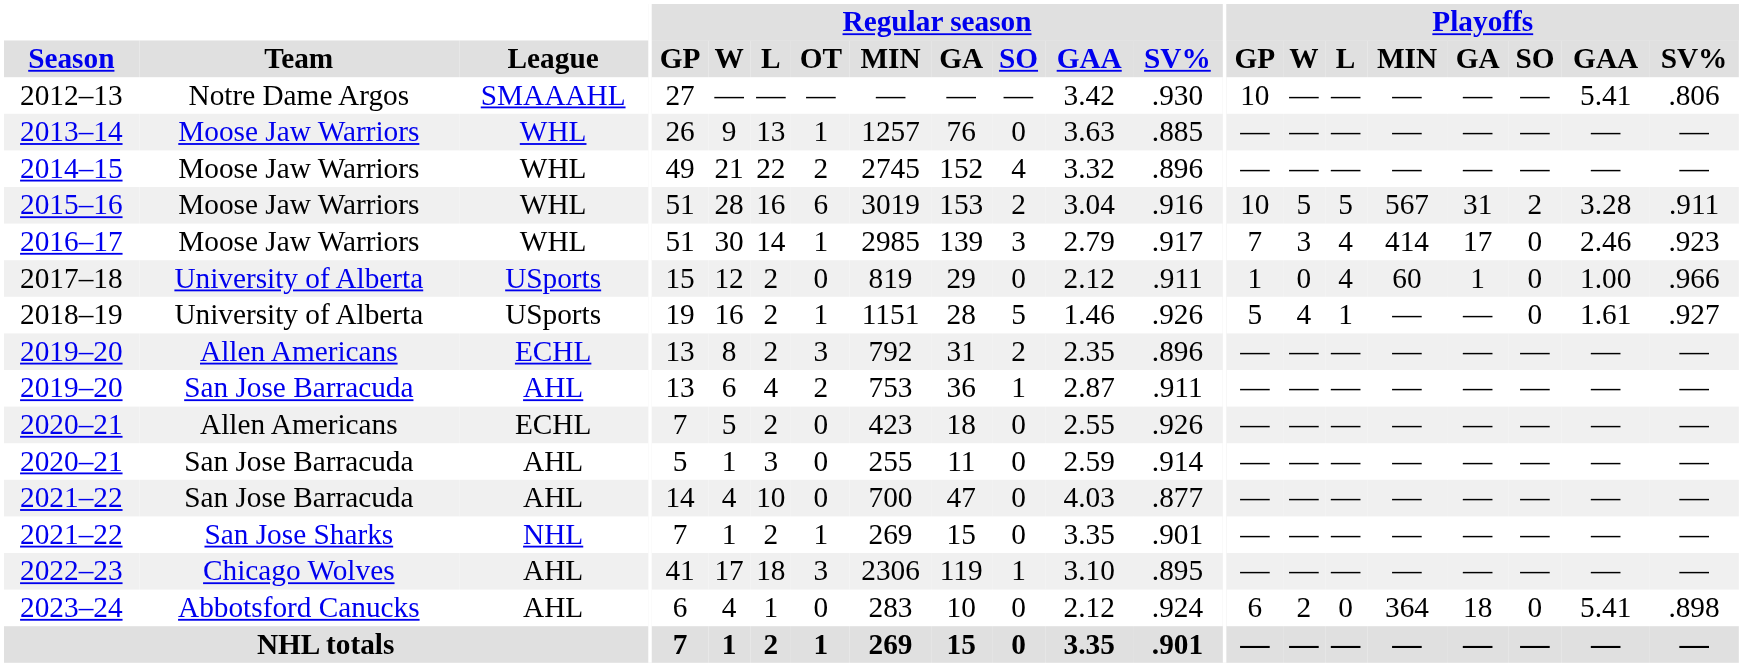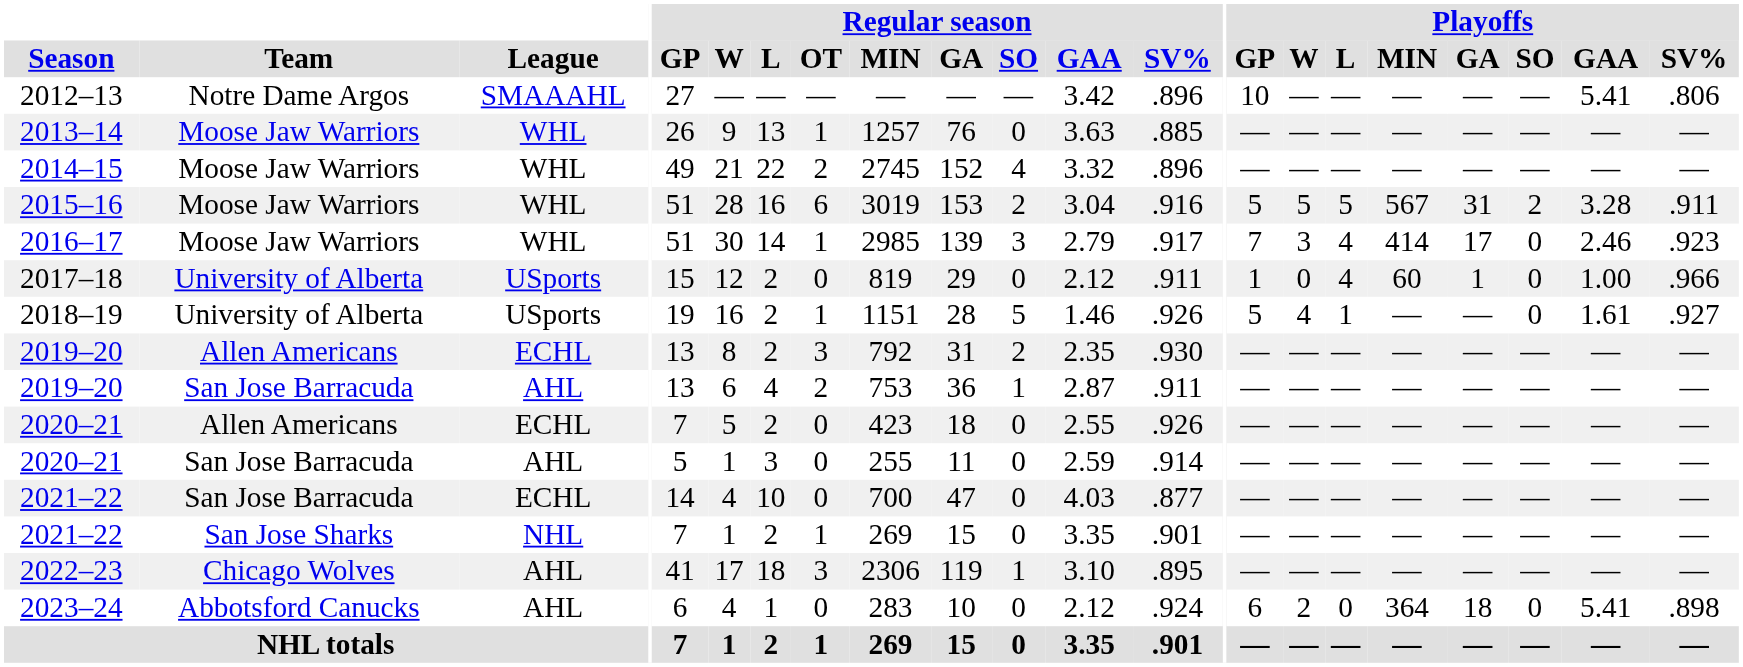2012–13 | Regular season / SV%: .930 -> .896
2015–16 | Playoffs / GP: 10 -> 5
2019–20 / Allen Americans | Regular season / SV%: .896 -> .930
2021–22 / San Jose Barracuda | League: AHL -> ECHL
